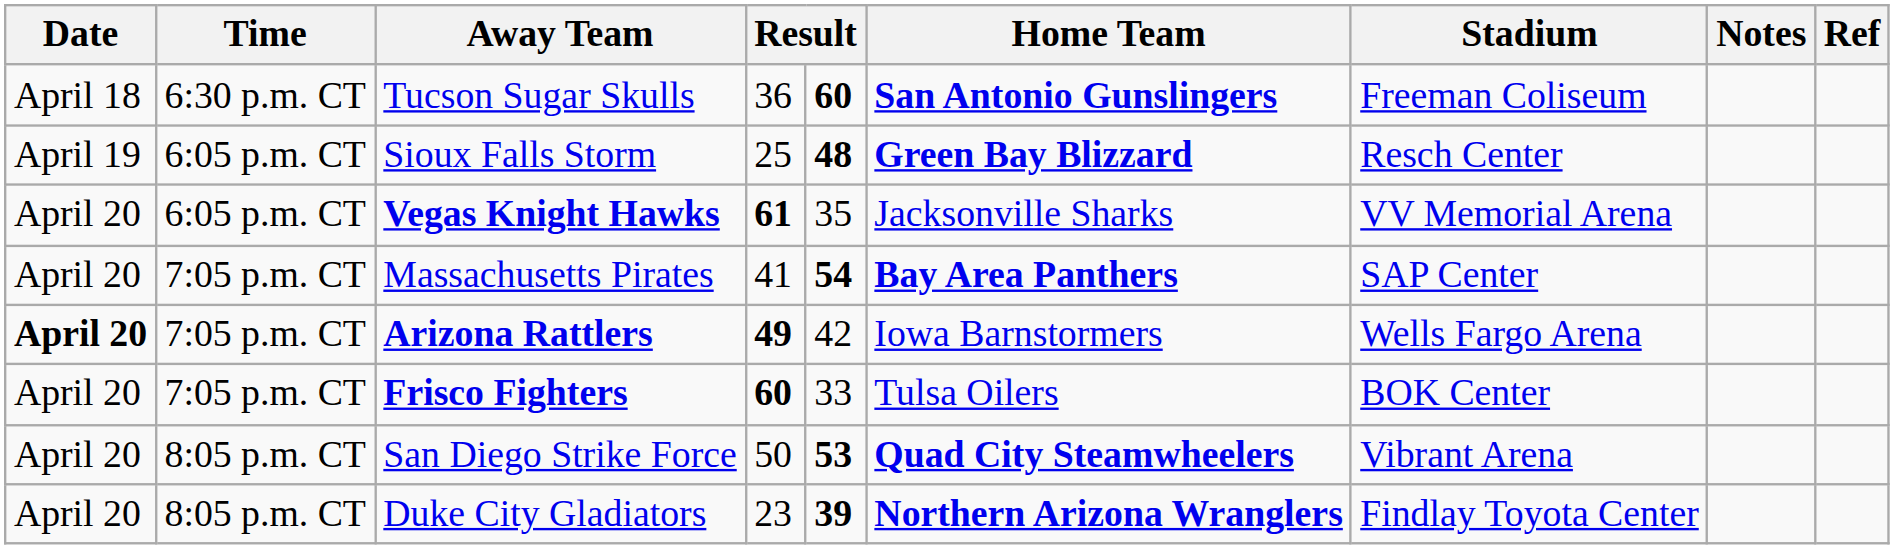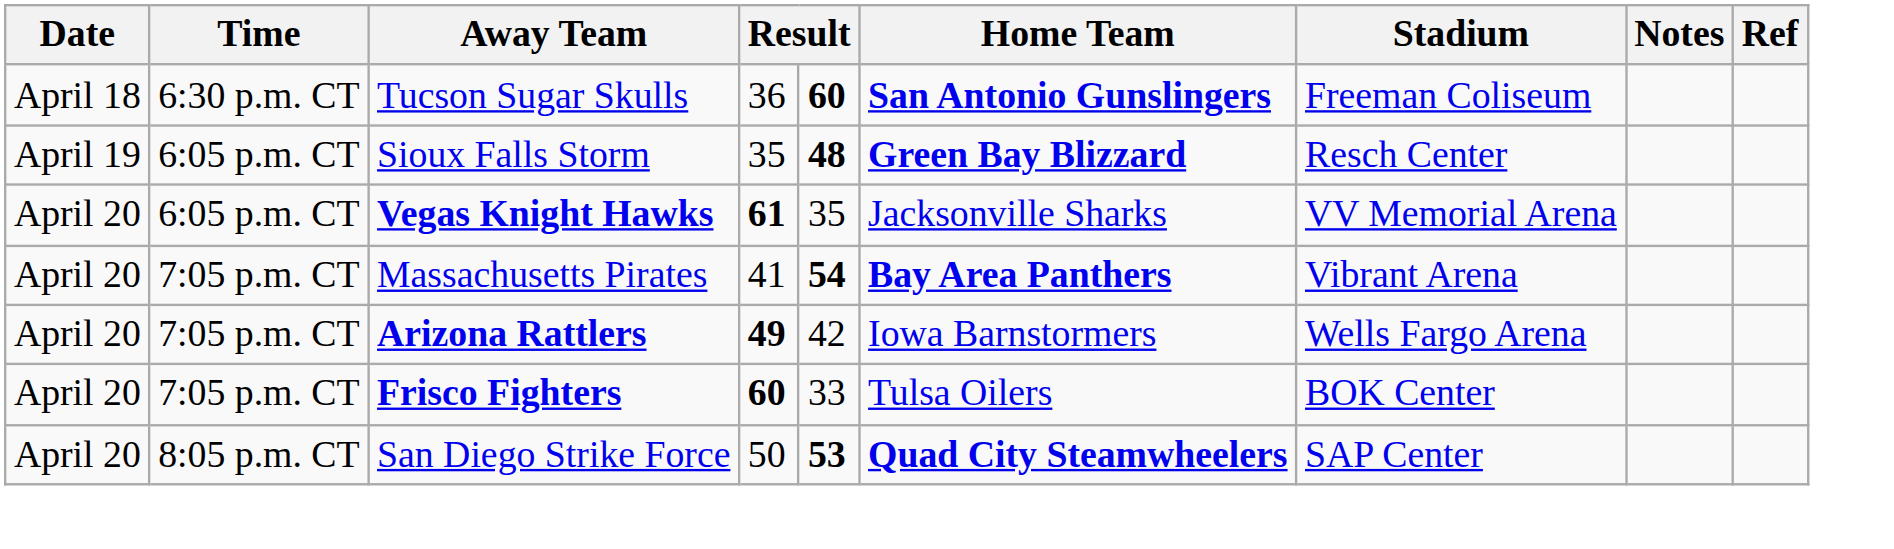Sioux Falls Storm | column 4: 25 -> 35
Massachusetts Pirates | Stadium: SAP Center -> Vibrant Arena
Arizona Rattlers | Date: bold -> normal
San Diego Strike Force | Stadium: Vibrant Arena -> SAP Center
- row: April 20 | 8:05 p.m. CT | Duke City Gladiators | 23 | 39 | Northern Arizona Wranglers | Findlay Toyota Center
